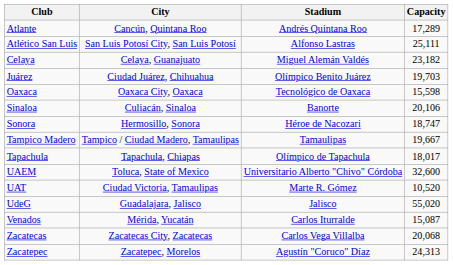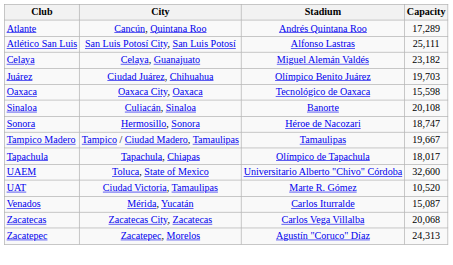Sinaloa | Capacity: 20,106 -> 20,108
- row: UdeG | Guadalajara, Jalisco | Jalisco | 55,020
